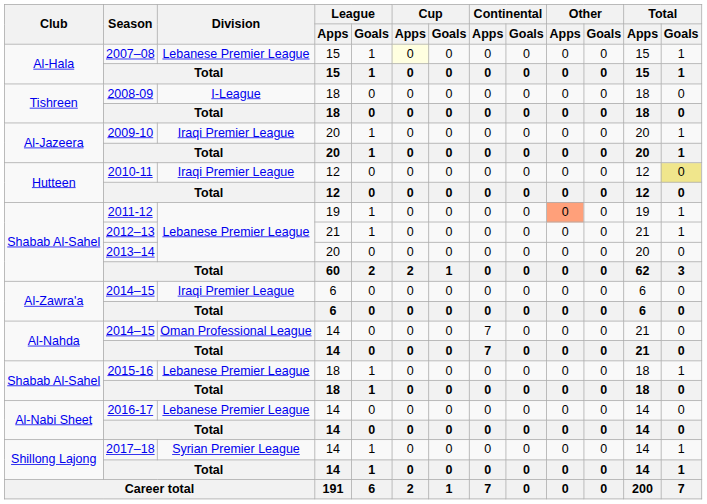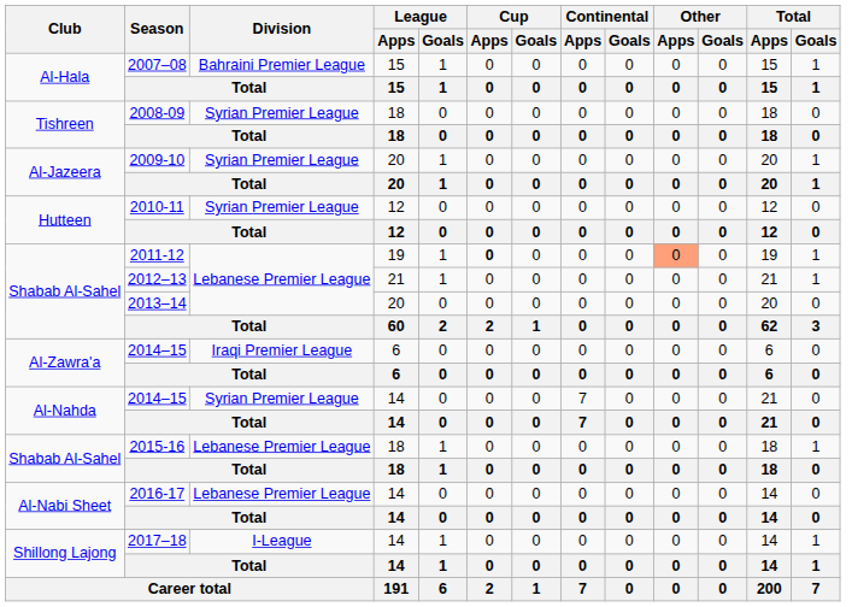2007–08 | Division: Lebanese Premier League -> Bahraini Premier League
2007–08 | Cup / Apps: lightyellow background -> no background
2008-09 | Division: I-League -> Syrian Premier League
2009-10 | Division: Iraqi Premier League -> Syrian Premier League
2010-11 | Division: Iraqi Premier League -> Syrian Premier League
2010-11 | Total / Goals: khaki background -> no background
2011-12 | Cup / Apps: normal -> bold
Al-Nahda / 2014–15 | Division: Oman Professional League -> Syrian Premier League
2017–18 | Division: Syrian Premier League -> I-League
